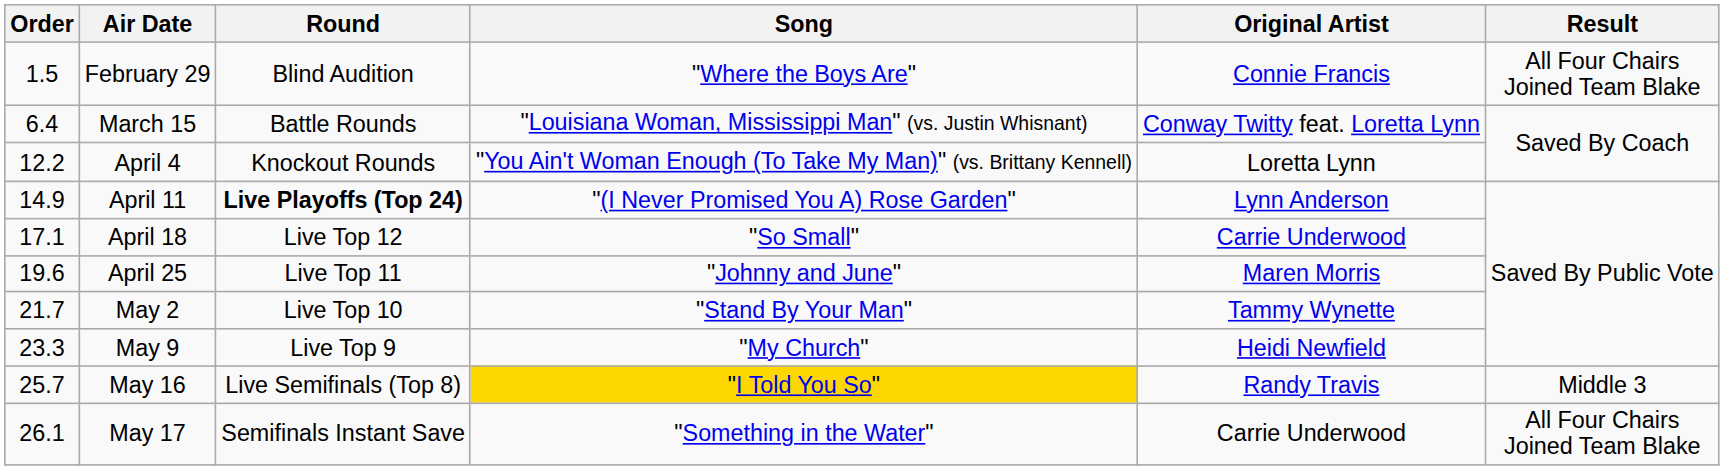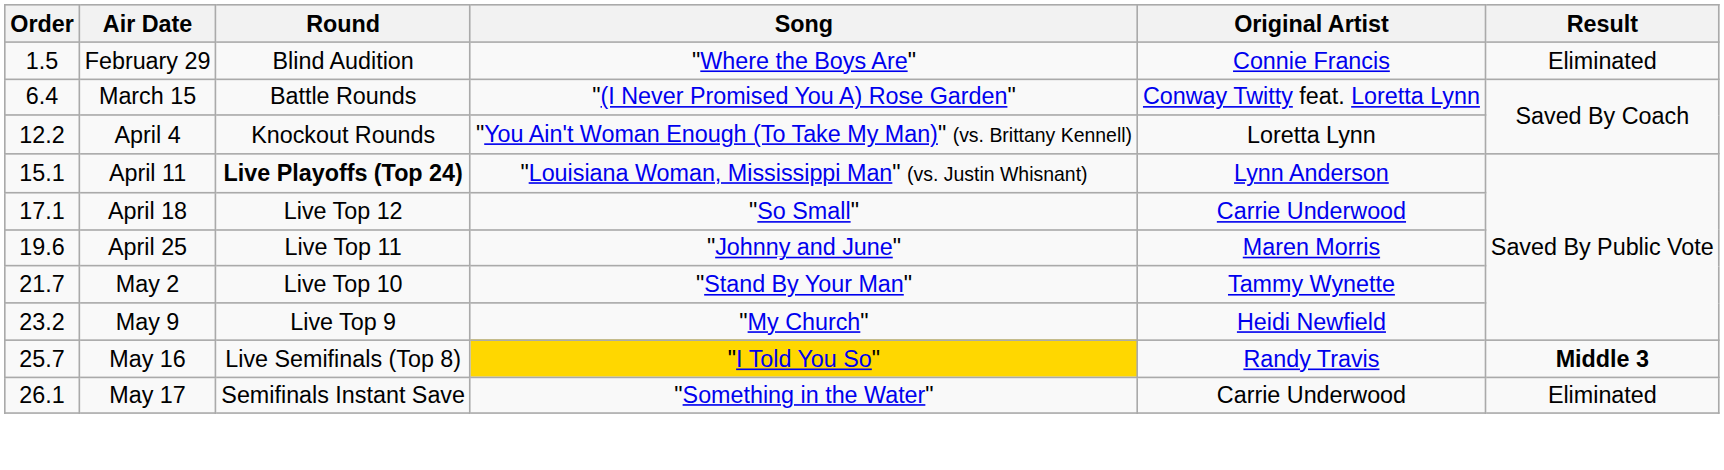February 29 | Result: All Four Chairs Joined Team Blake -> Eliminated
March 15 | Song: "Louisiana Woman, Mississippi Man" (vs. Justin Whisnant) -> "(I Never Promised You A) Rose Garden"
April 11 | Order: 14.9 -> 15.1
April 11 | Song: "(I Never Promised You A) Rose Garden" -> "Louisiana Woman, Mississippi Man" (vs. Justin Whisnant)
May 9 | Order: 23.3 -> 23.2
May 16 | Result: normal -> bold
May 17 | Result: All Four Chairs Joined Team Blake -> Eliminated
